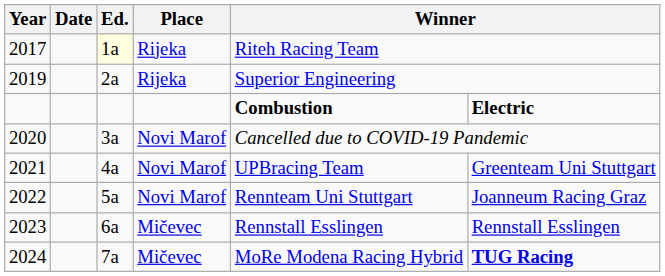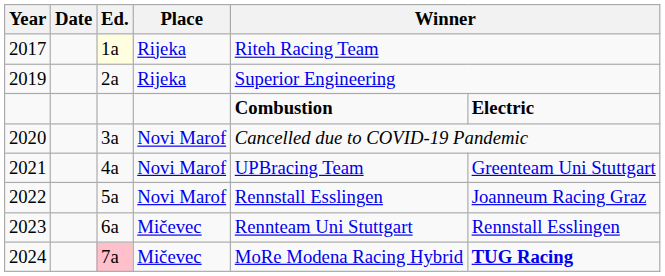2022 | column 5: Rennteam Uni Stuttgart -> Rennstall Esslingen
2023 | column 5: Rennstall Esslingen -> Rennteam Uni Stuttgart
2024 | Ed.: no background -> pink background
